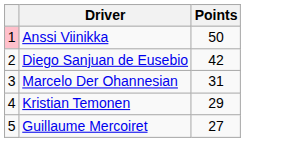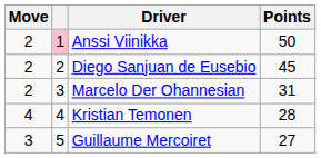+ column: Move | 2 | 2 | 2 | 4 | 3
Diego Sanjuan de Eusebio | Points: 42 -> 45
Kristian Temonen | Points: 29 -> 28
